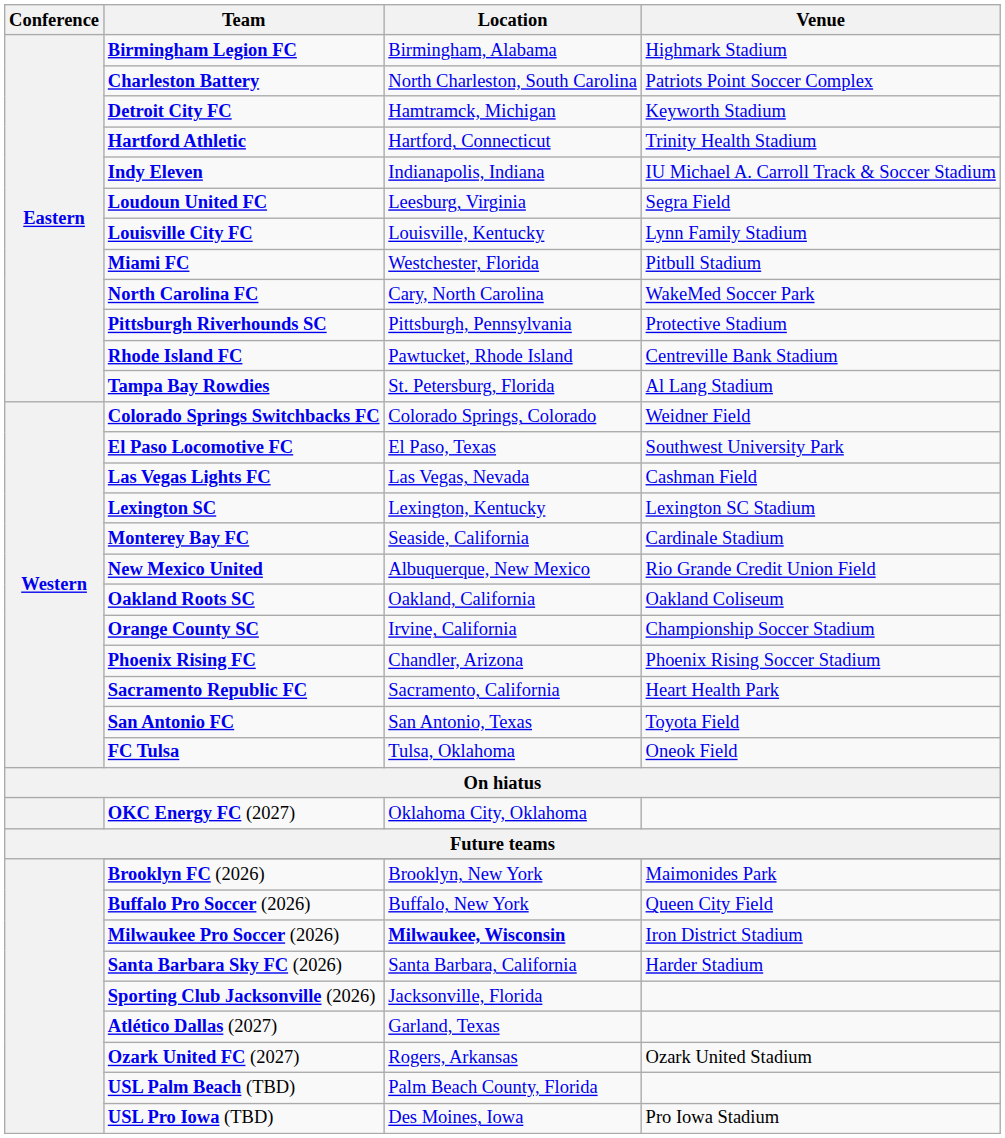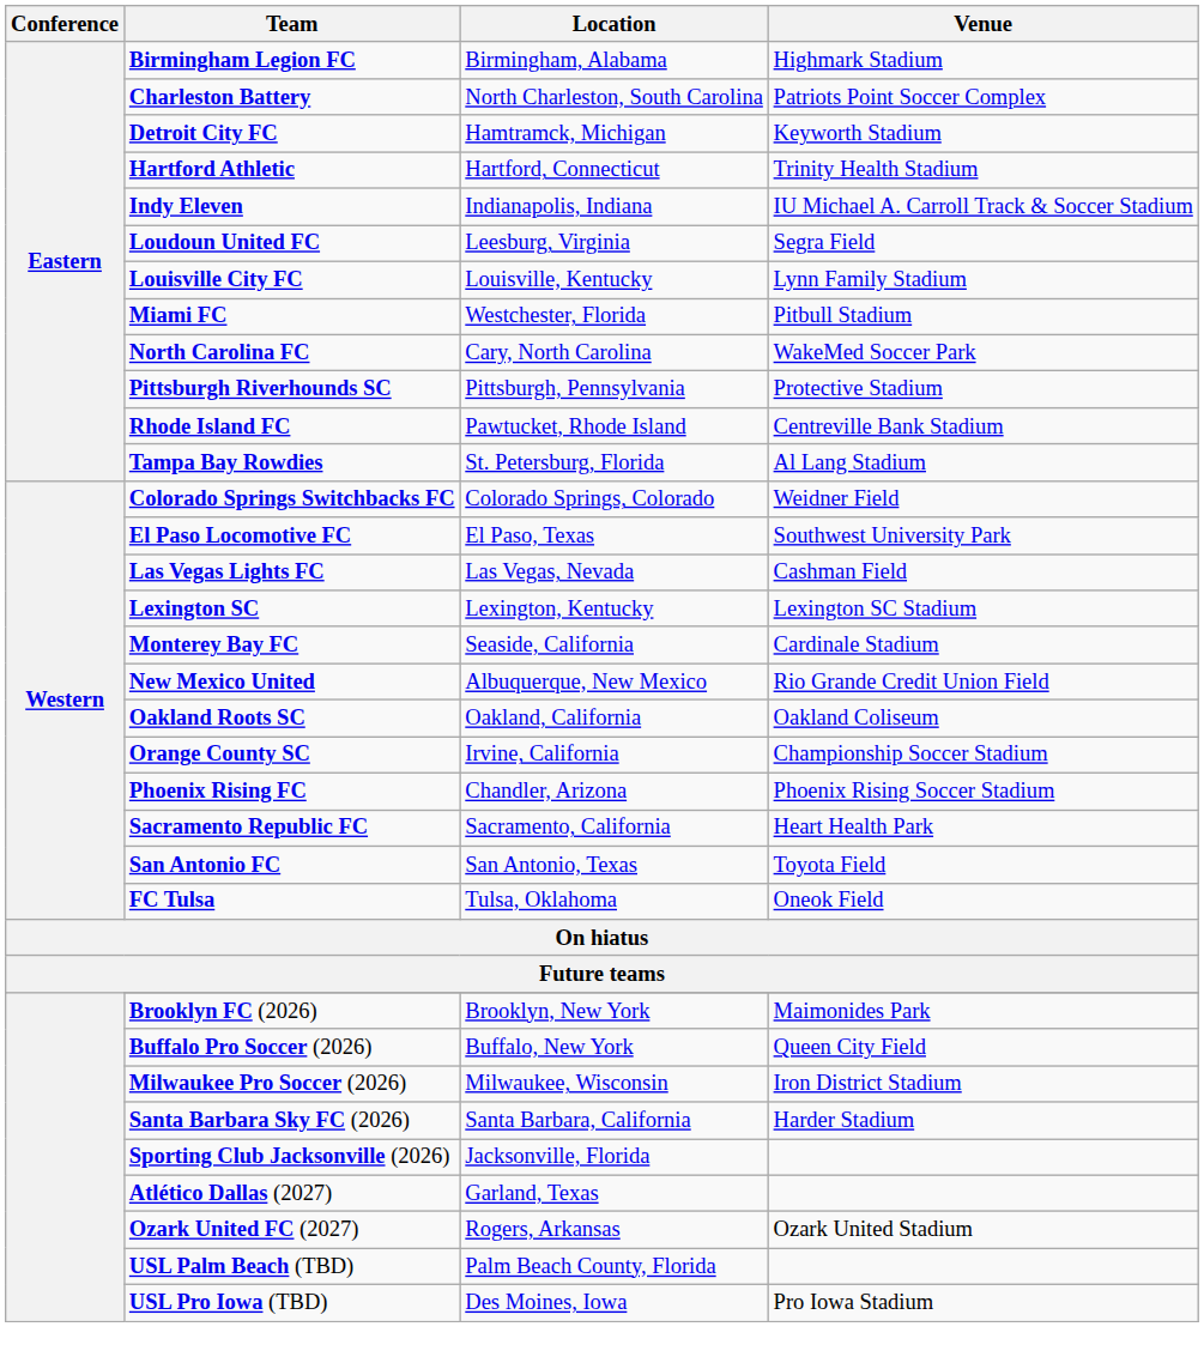- row: OKC Energy FC (2027) | Oklahoma City, Oklahoma
Milwaukee Pro Soccer (2026) | Location: bold -> normal
